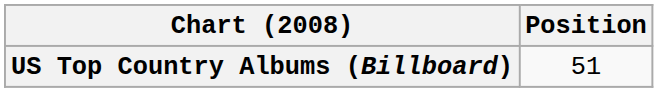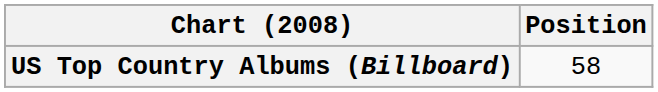US Top Country Albums (Billboard) | Position: 51 -> 58
